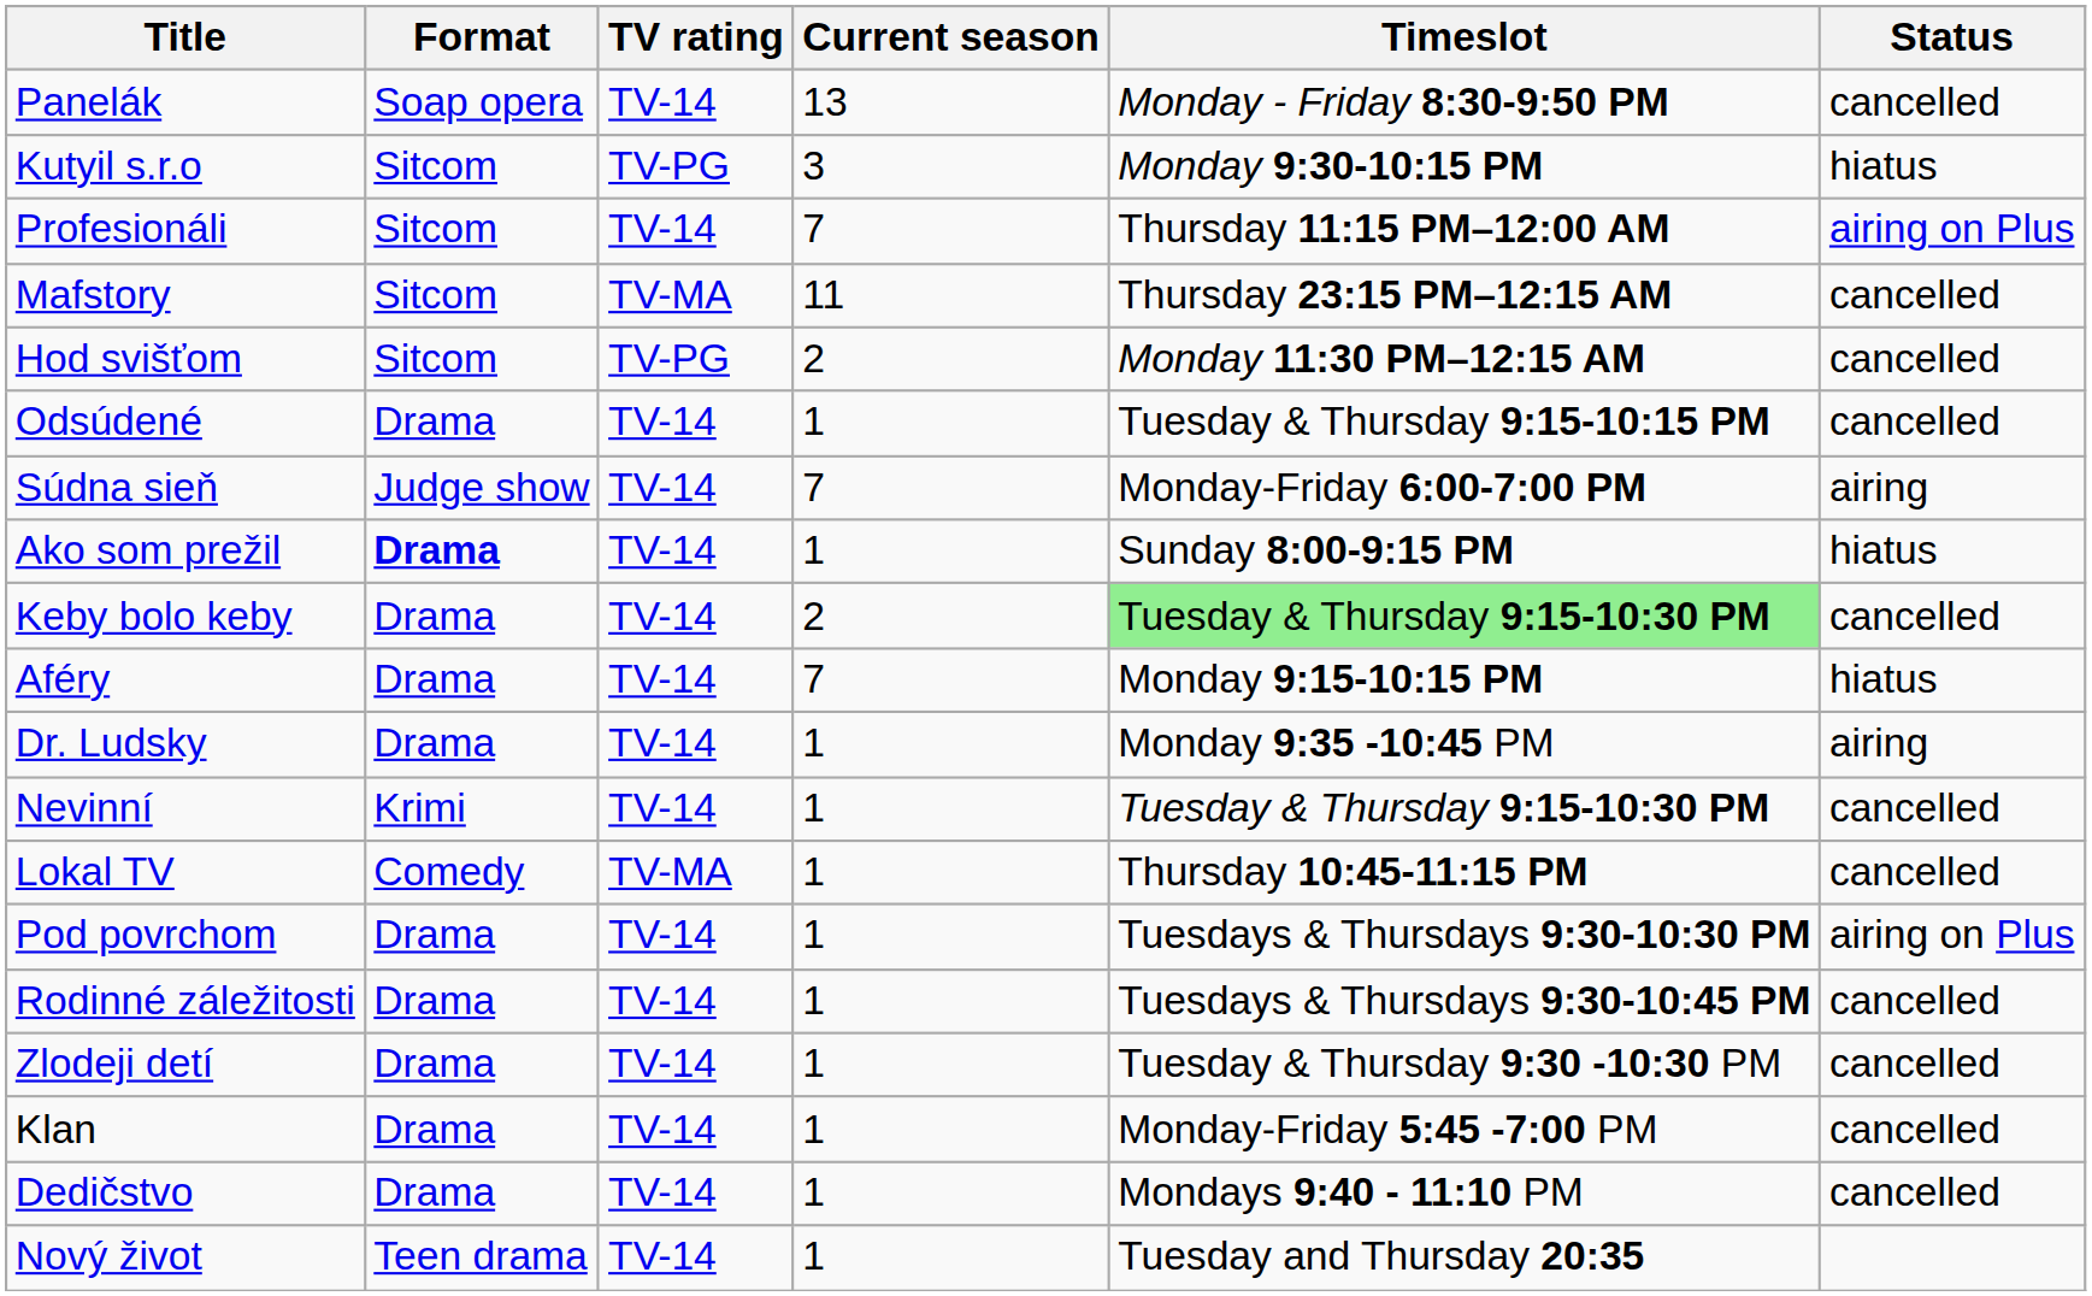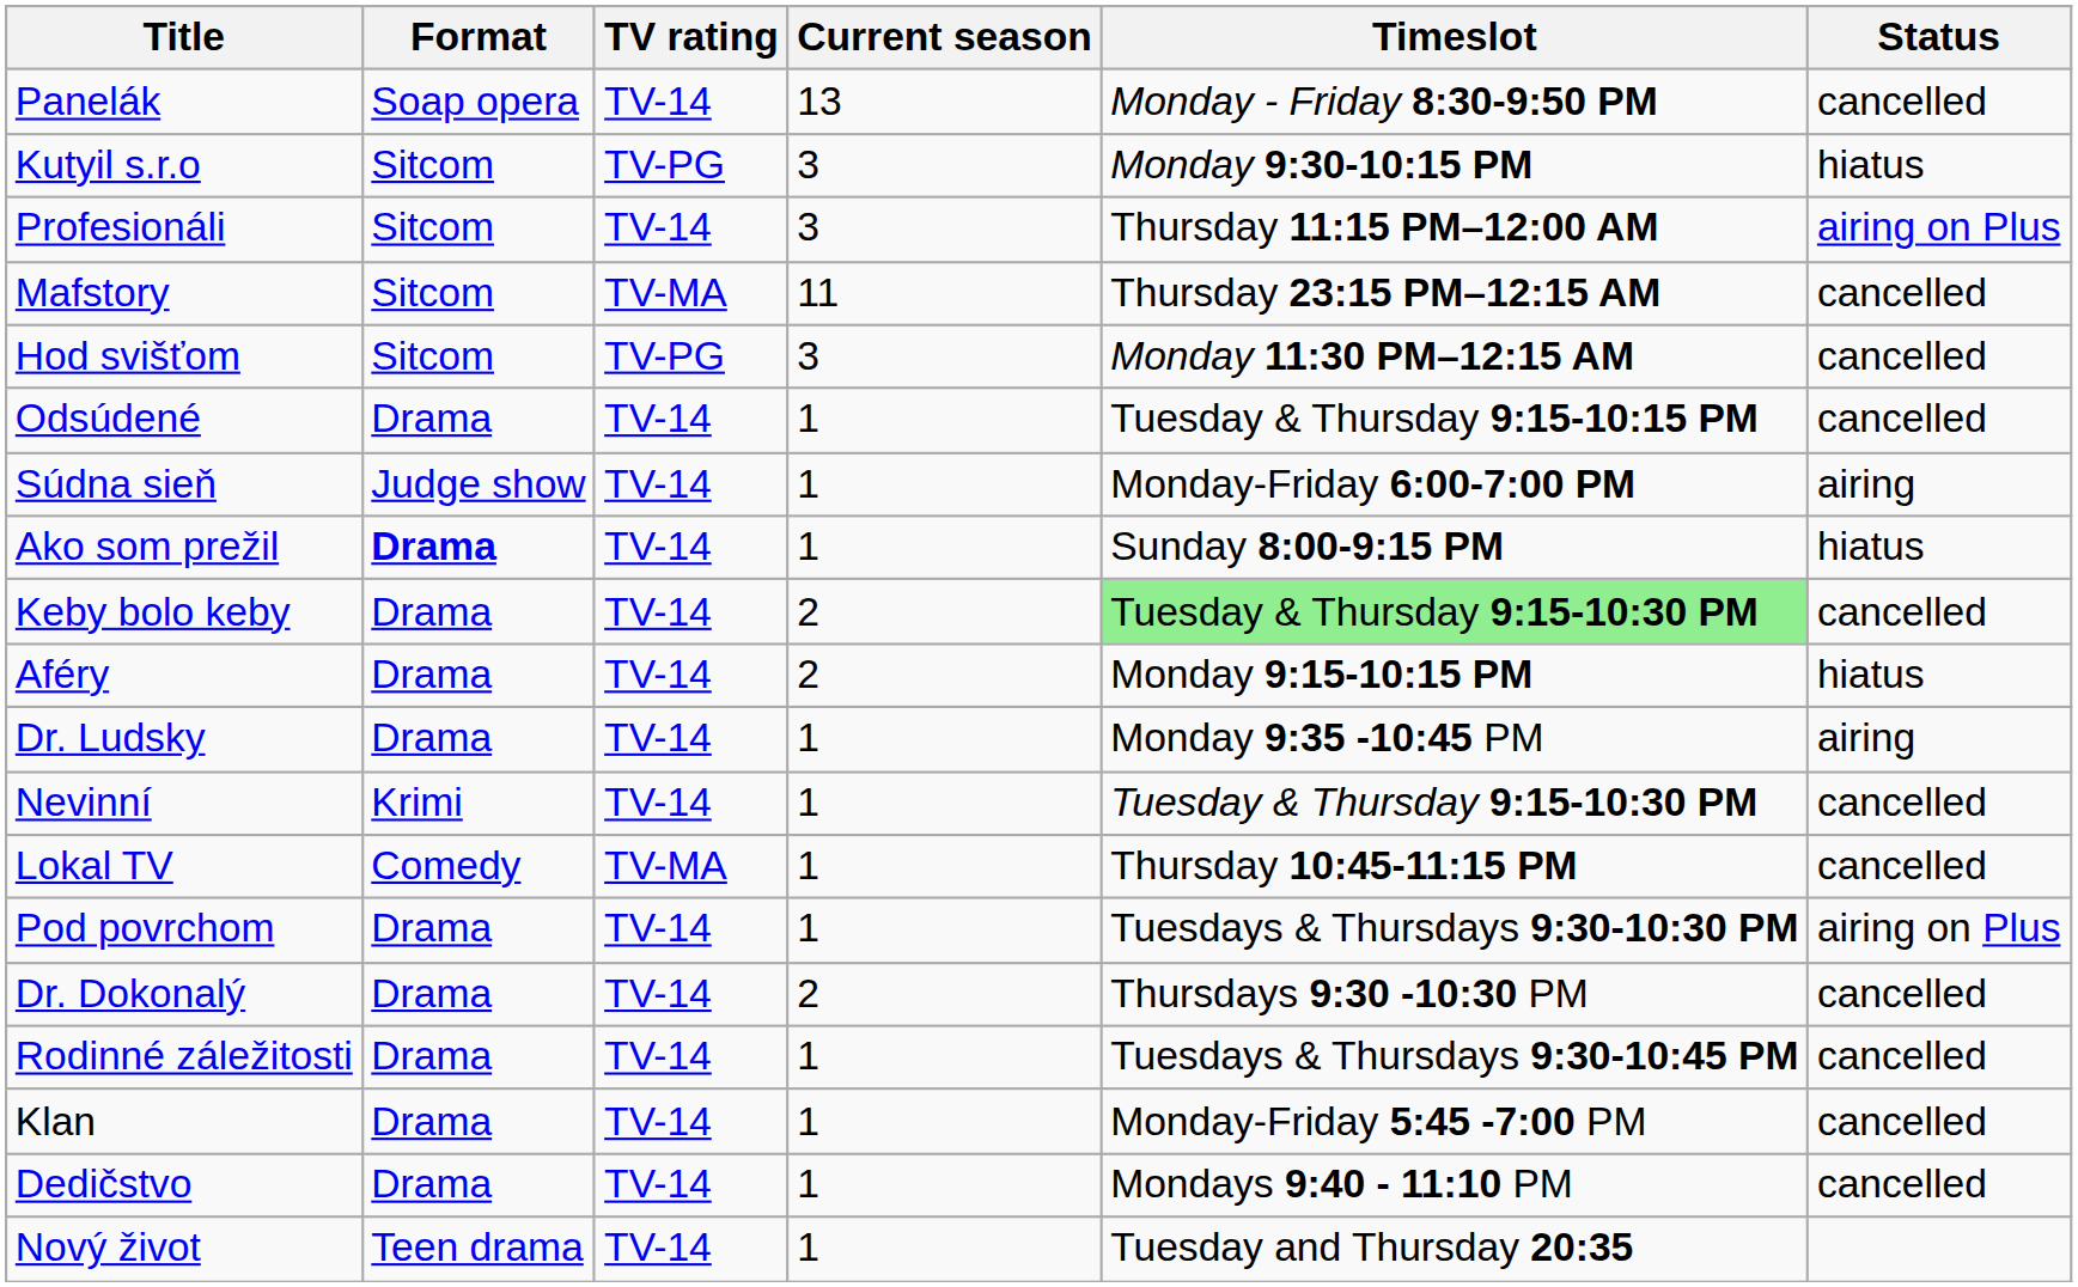Profesionáli | Current season: 7 -> 3
Hod svišťom | Current season: 2 -> 3
Súdna sieň | Current season: 7 -> 1
Aféry | Current season: 7 -> 2
+ row: Dr. Dokonalý | Drama | TV-14 | 2 | Thursdays 9:30 -10:30 PM | cancelled
- row: Zlodeji detí | Drama | TV-14 | 1 | Tuesday & Thursday 9:30 -10:30 PM | cancelled
